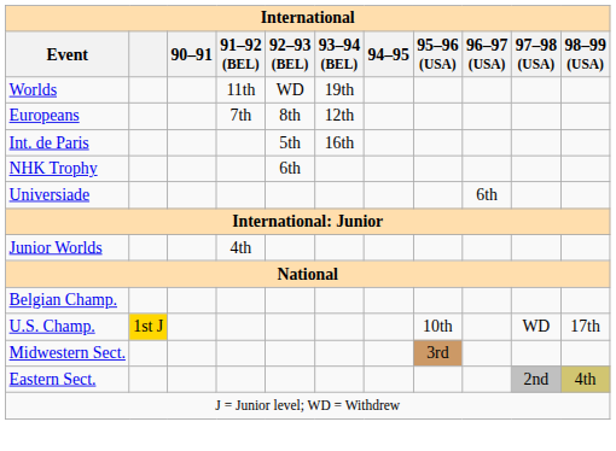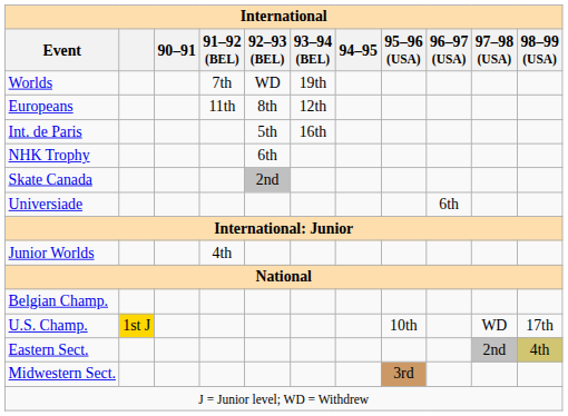Worlds | 91–92 (BEL): 11th -> 7th
Europeans | 91–92 (BEL): 7th -> 11th
+ row: Skate Canada | 2nd
rows swapped: Eastern Sect. <-> Midwestern Sect.
